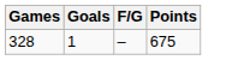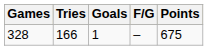+ column: Tries | 166
